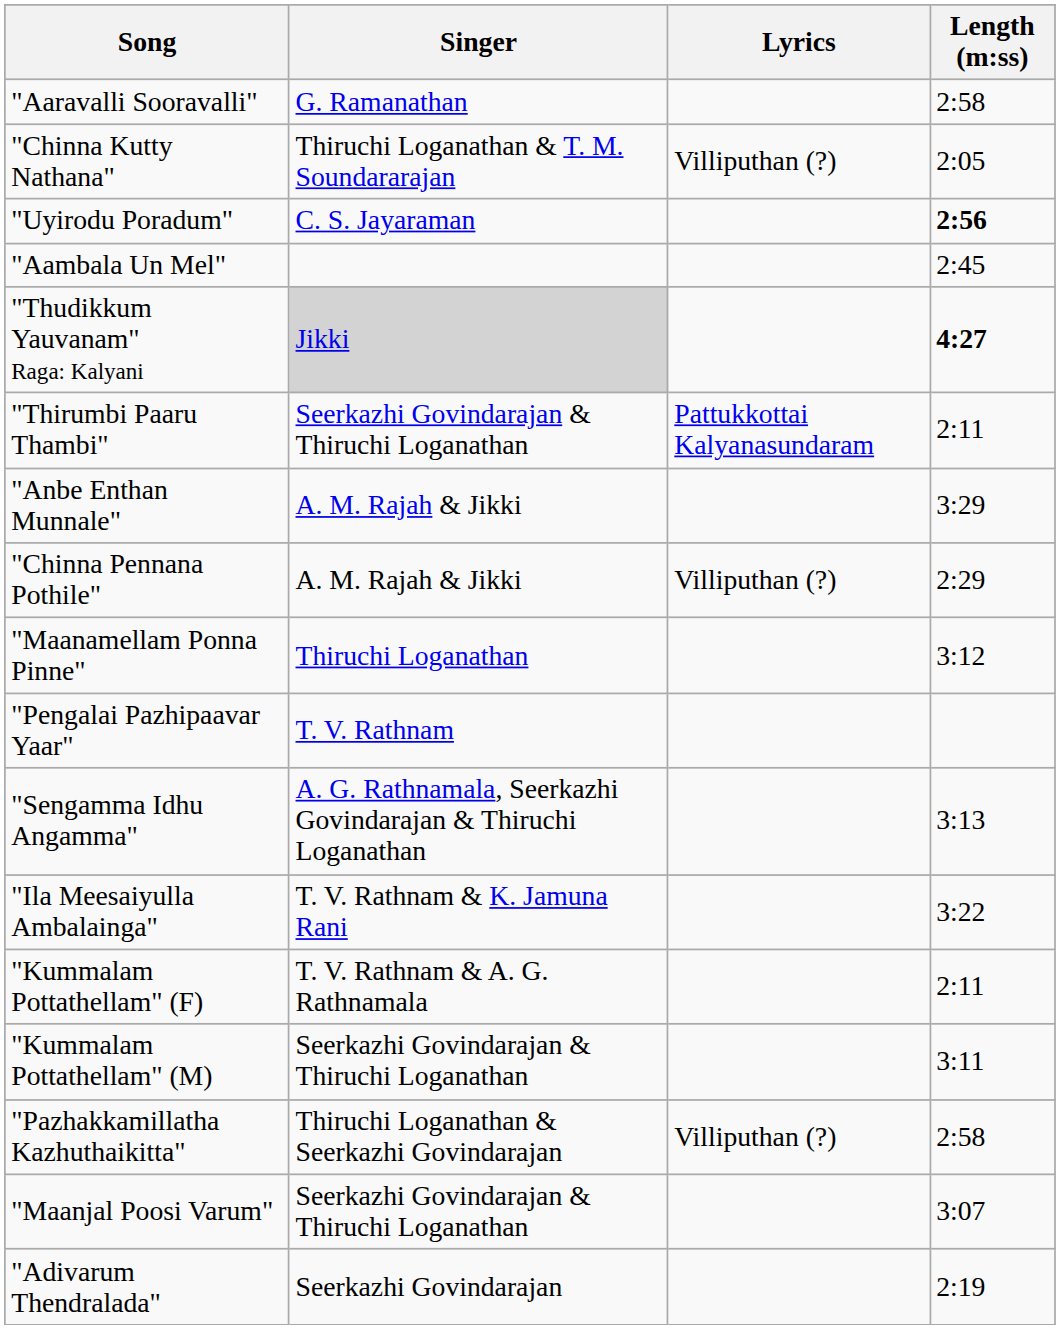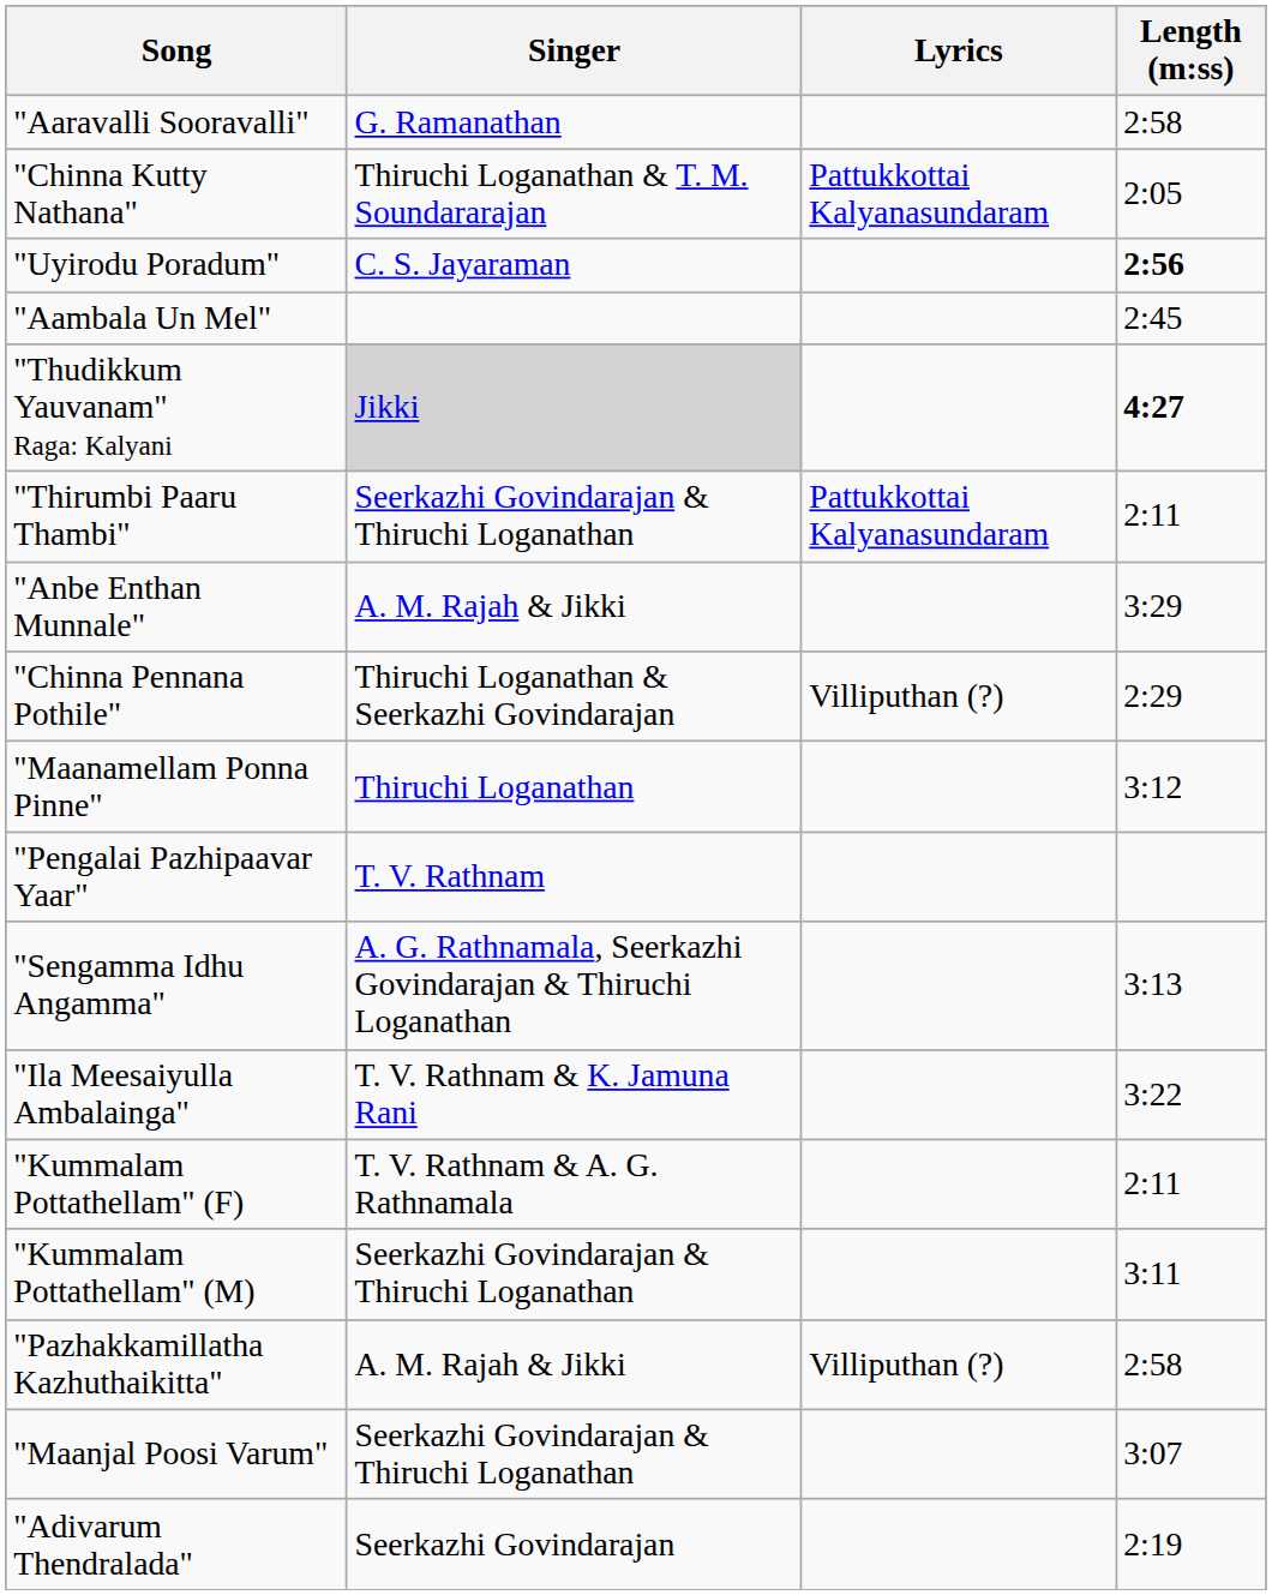"Chinna Kutty Nathana" | Lyrics: Villiputhan (?) -> Pattukkottai Kalyanasundaram
"Chinna Pennana Pothile" | Singer: A. M. Rajah & Jikki -> Thiruchi Loganathan & Seerkazhi Govindarajan
"Pazhakkamillatha Kazhuthaikitta" | Singer: Thiruchi Loganathan & Seerkazhi Govindarajan -> A. M. Rajah & Jikki
